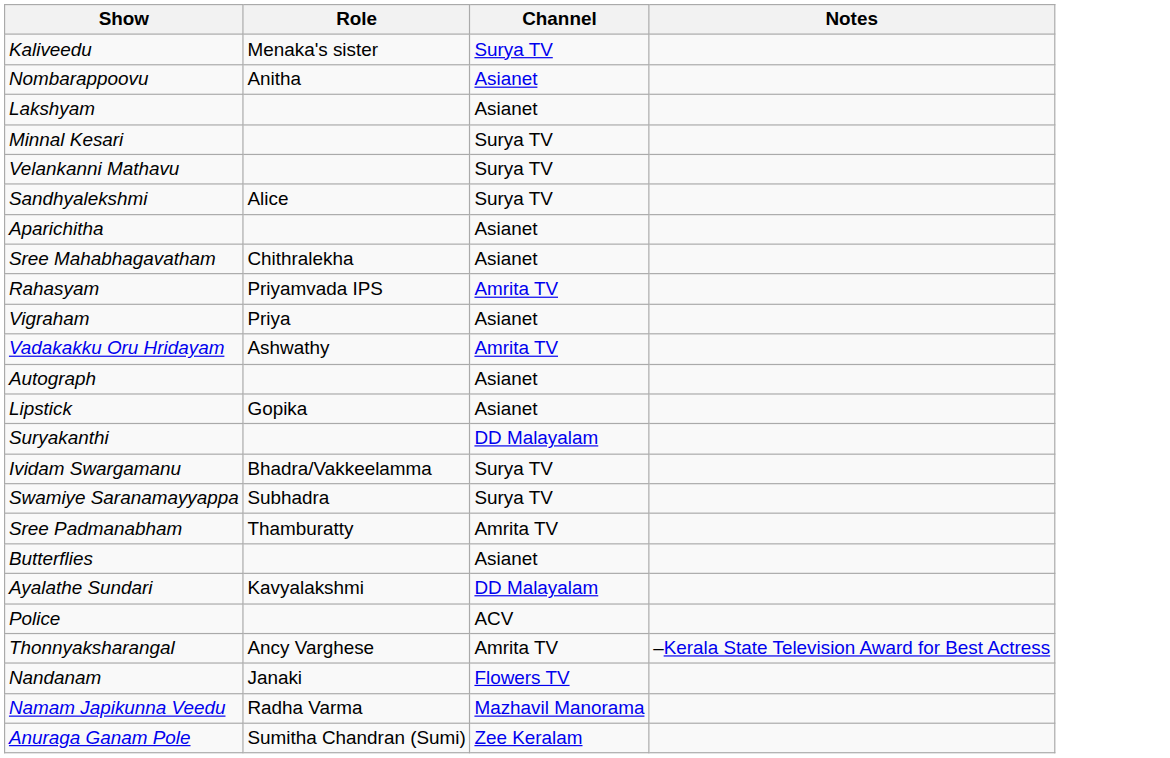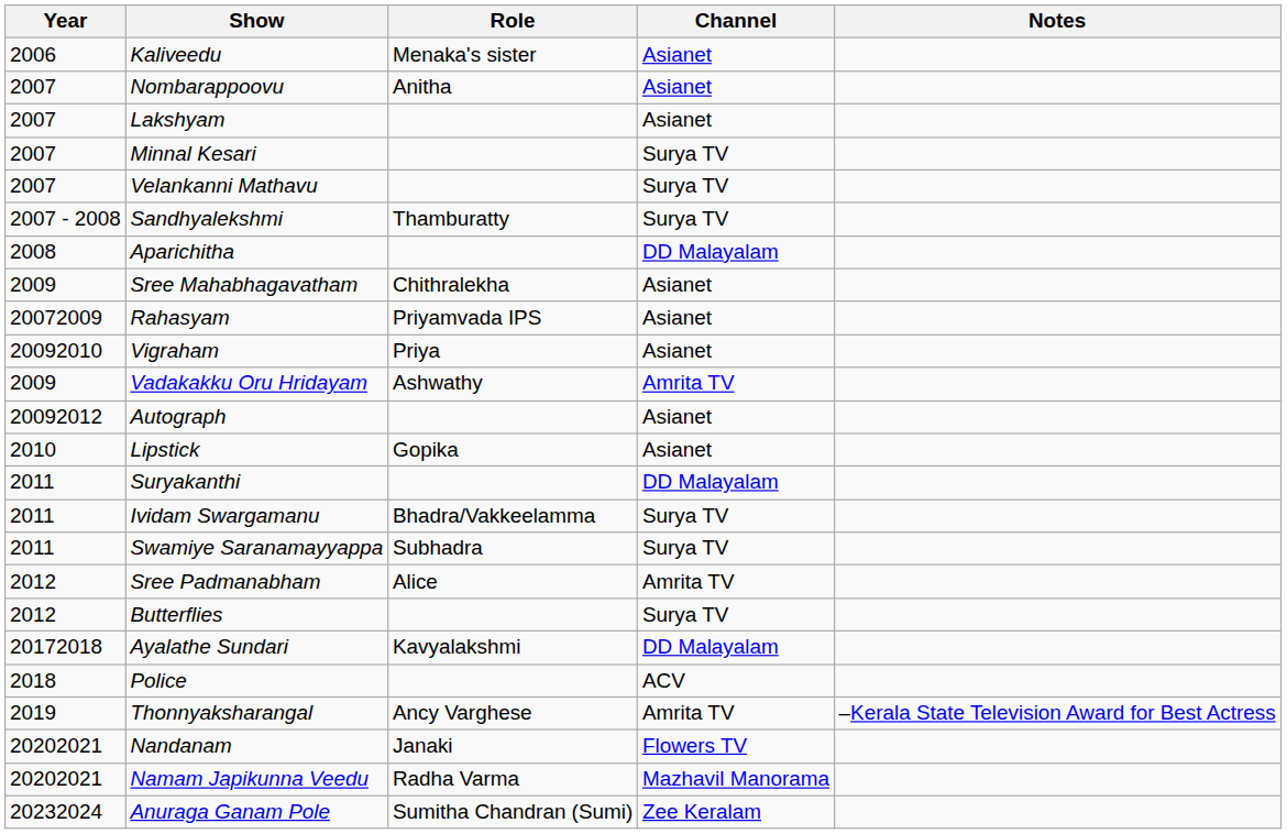+ column: Year | 2006 | 2007 | 2007 | 2007 | 2007 | 2007 - 2008 | 2008 | 2009 | 20072009 | 20092010 | 2009 | 20092012 | 2010 | 2011 | 2011 | 2011 | 2012 | 2012 | 20172018 | 2018 | 2019 | 20202021 | 20202021 | 20232024
Kaliveedu | Channel: Surya TV -> Asianet
Sandhyalekshmi | Role: Alice -> Thamburatty
Aparichitha | Channel: Asianet -> DD Malayalam
Rahasyam | Channel: Amrita TV -> Asianet
Sree Padmanabham | Role: Thamburatty -> Alice
Butterflies | Channel: Asianet -> Surya TV
